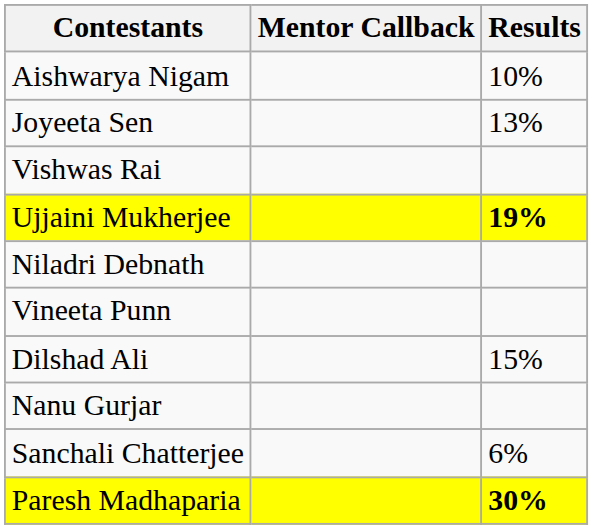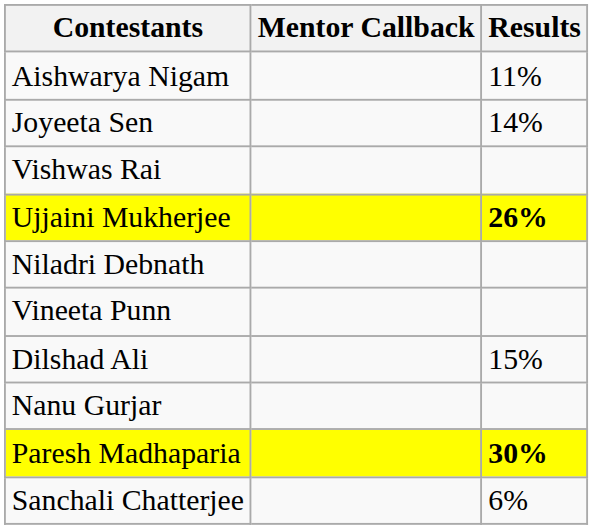Aishwarya Nigam | Results: 10% -> 11%
Joyeeta Sen | Results: 13% -> 14%
Ujjaini Mukherjee | Results: 19% -> 26%
rows swapped: Sanchali Chatterjee <-> Paresh Madhaparia
